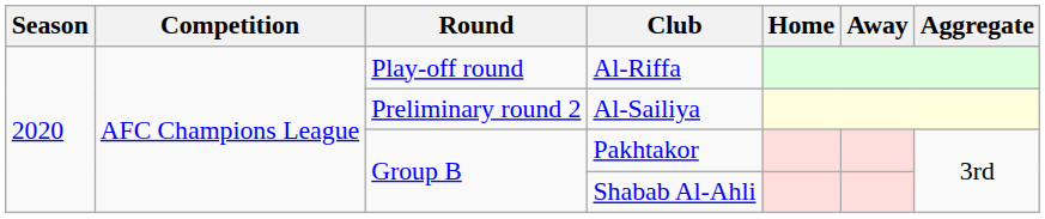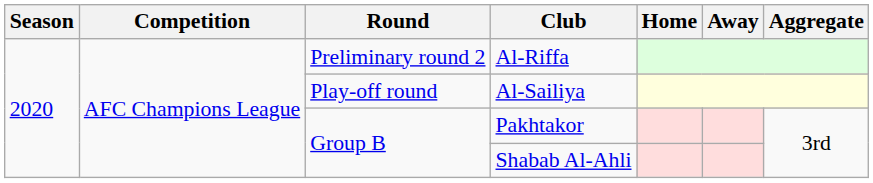Al-Riffa | Round: Play-off round -> Preliminary round 2
Al-Sailiya | Round: Preliminary round 2 -> Play-off round
